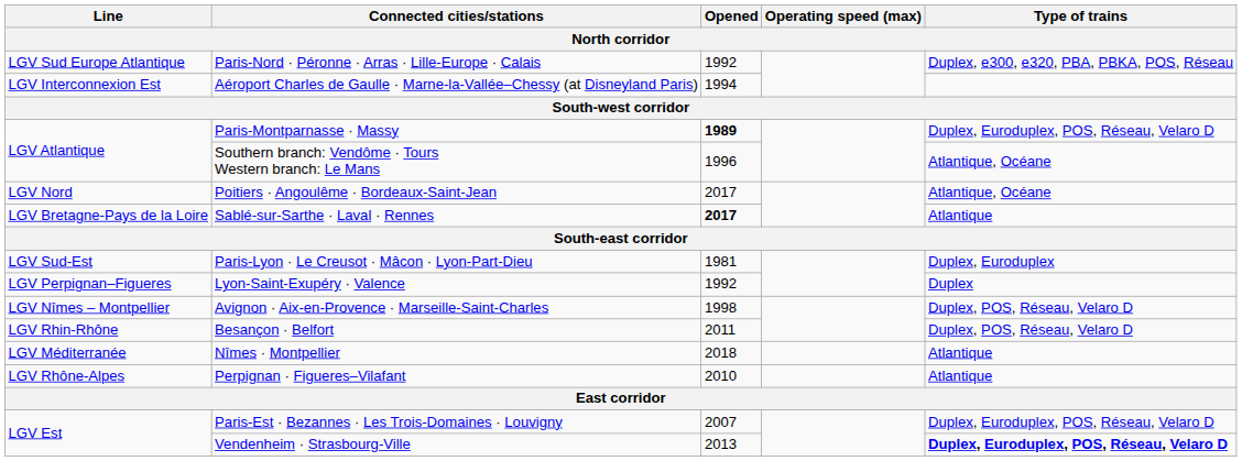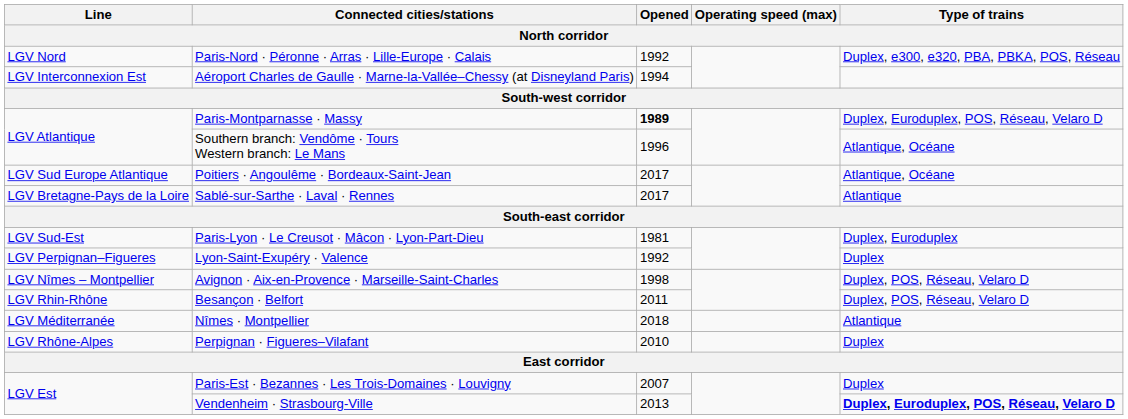Paris-Nord · Péronne · Arras · Lille-Europe · Calais | Line: LGV Sud Europe Atlantique -> LGV Nord
Poitiers · Angoulême · Bordeaux-Saint-Jean | Line: LGV Nord -> LGV Sud Europe Atlantique
Sablé-sur-Sarthe · Laval · Rennes | Opened: bold -> normal
Perpignan · Figueres–Vilafant | Type of trains: Atlantique -> Duplex
Paris-Est · Bezannes · Les Trois-Domaines · Louvigny | Type of trains: Duplex, Euroduplex, POS, Réseau, Velaro D -> Duplex
